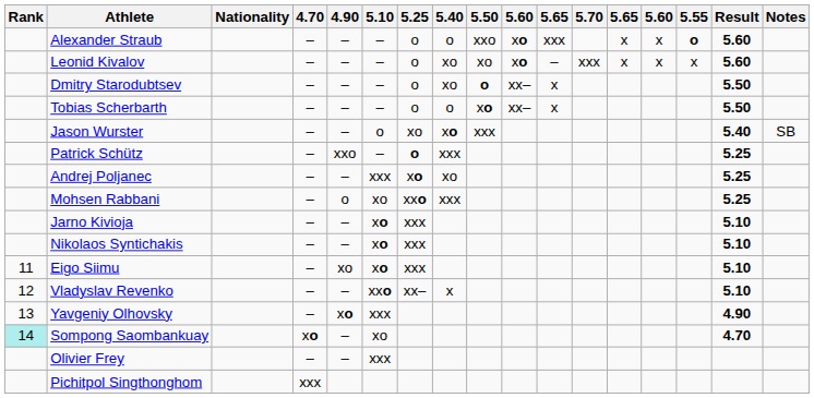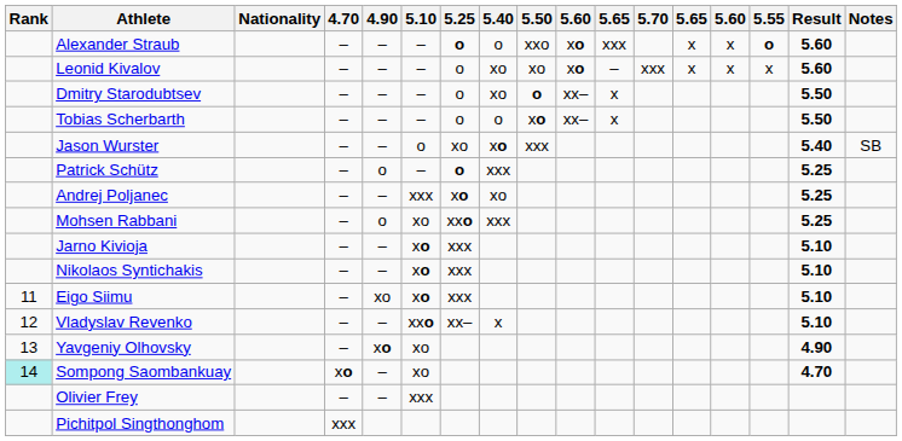Alexander Straub | 5.25: normal -> bold
Patrick Schütz | 4.90: xxo -> o
Yavgeniy Olhovsky | 5.10: xxx -> xo
